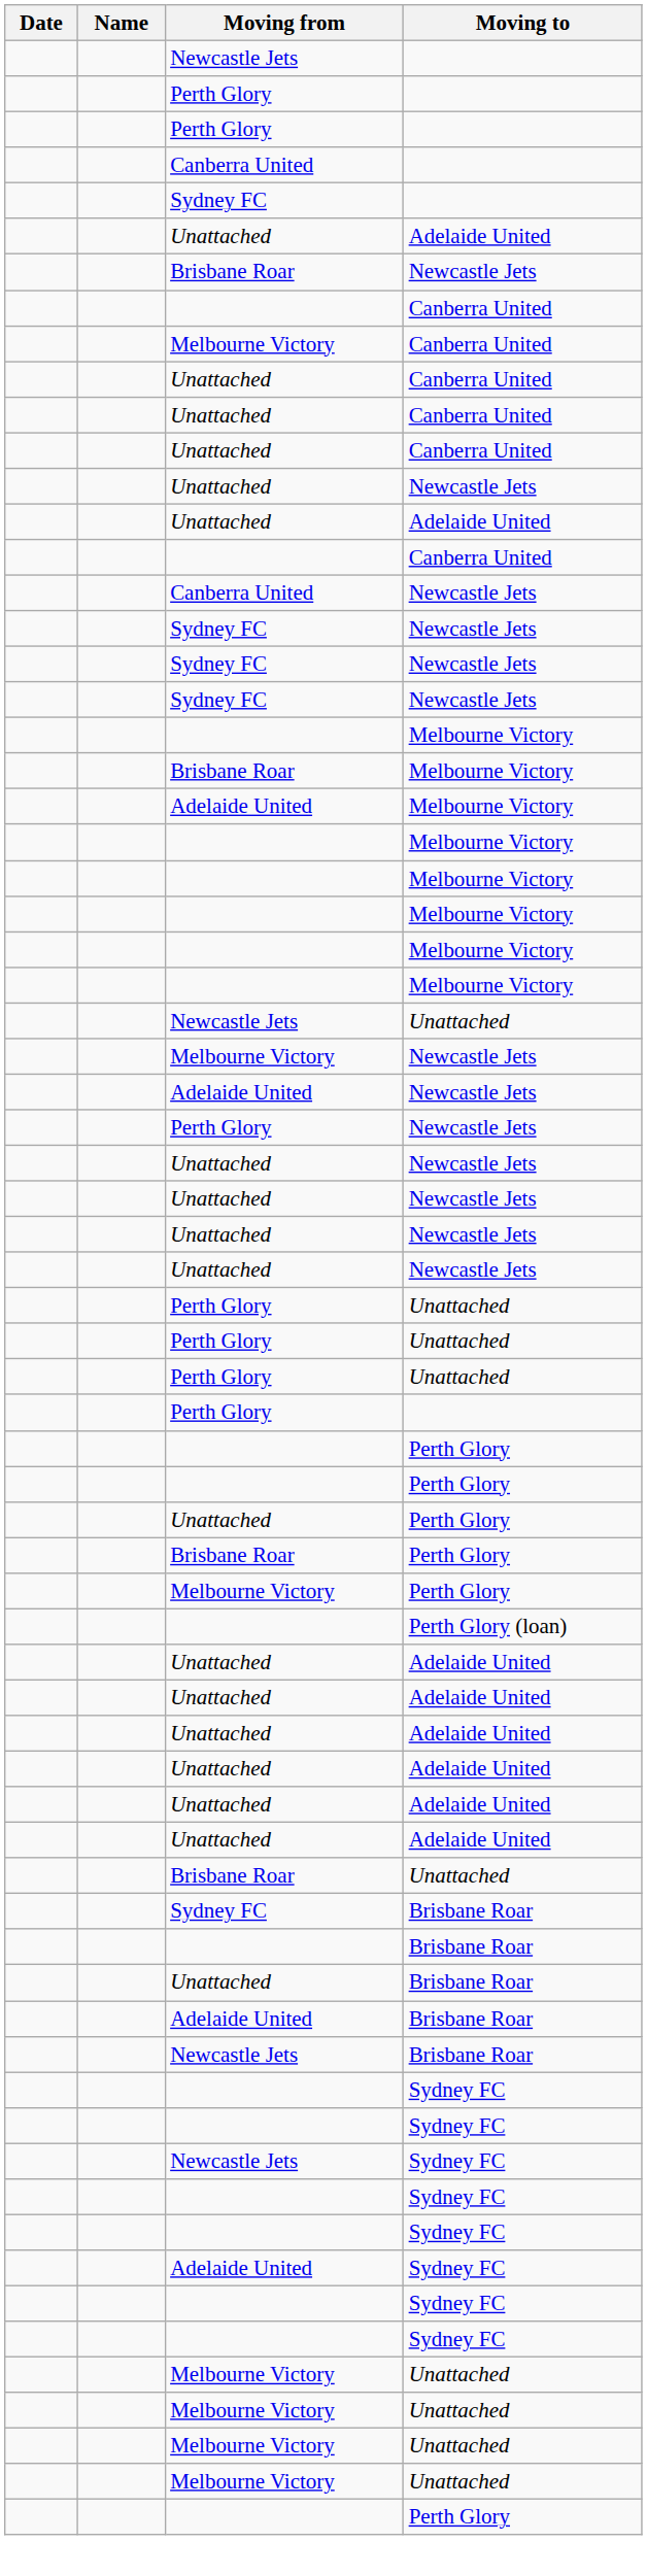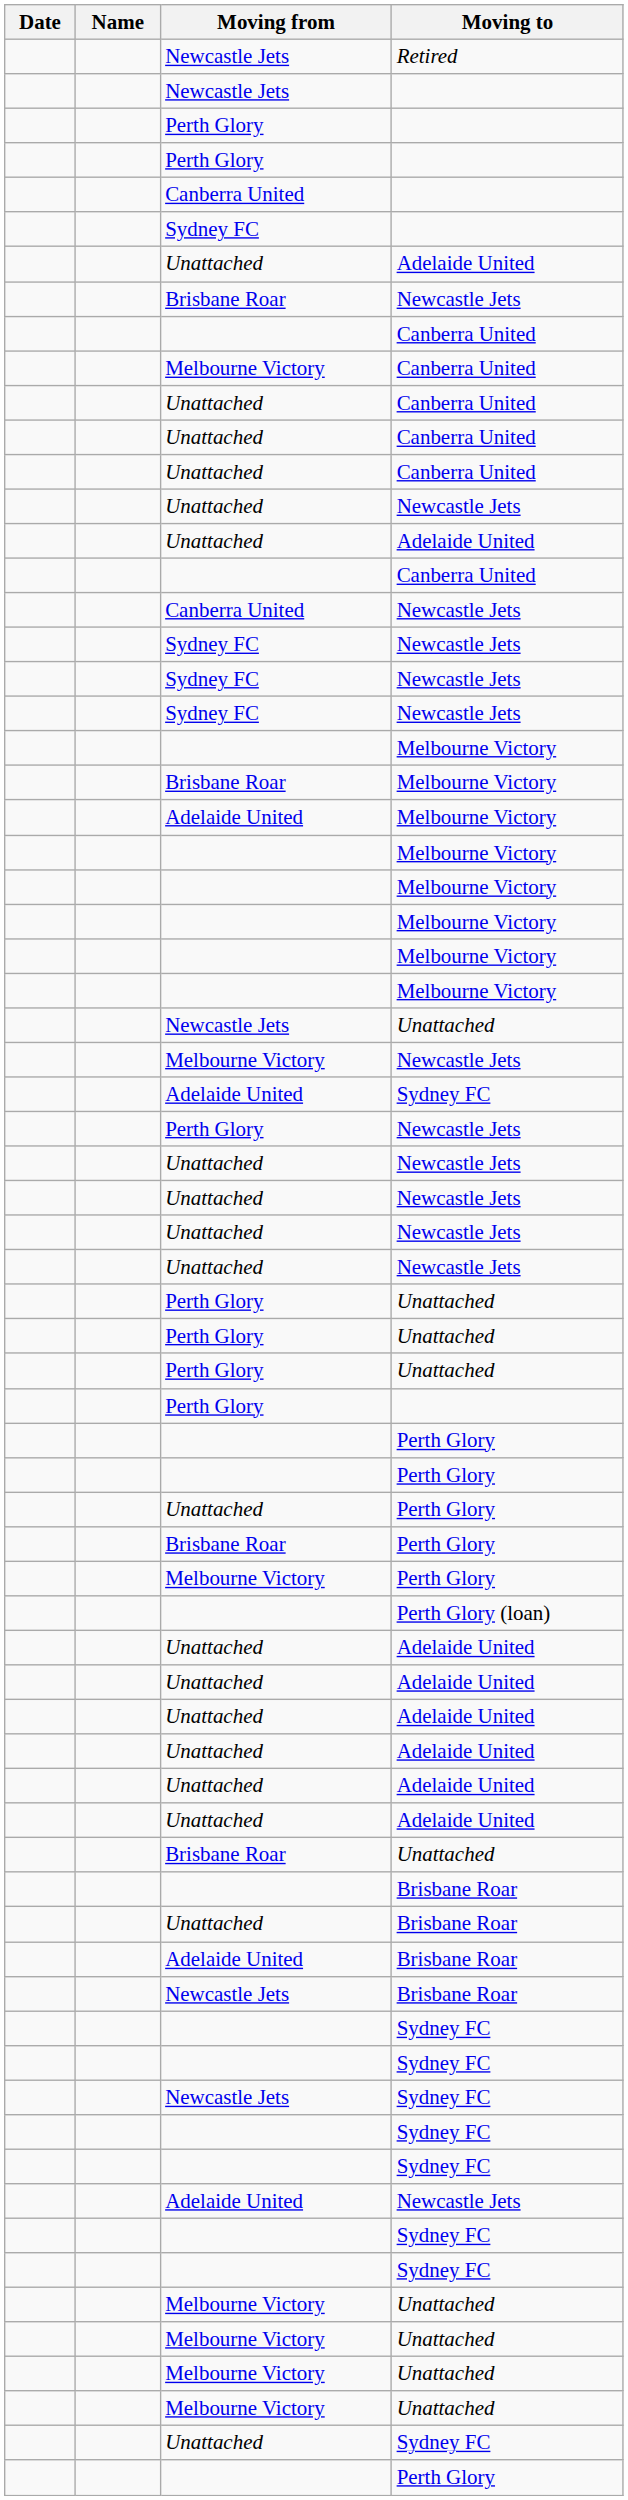+ row: Newcastle Jets | Retired
rows swapped: Adelaide United / Newcastle Jets <-> Adelaide United / Sydney FC
- row: Sydney FC | Brisbane Roar
+ row: Unattached | Sydney FC
